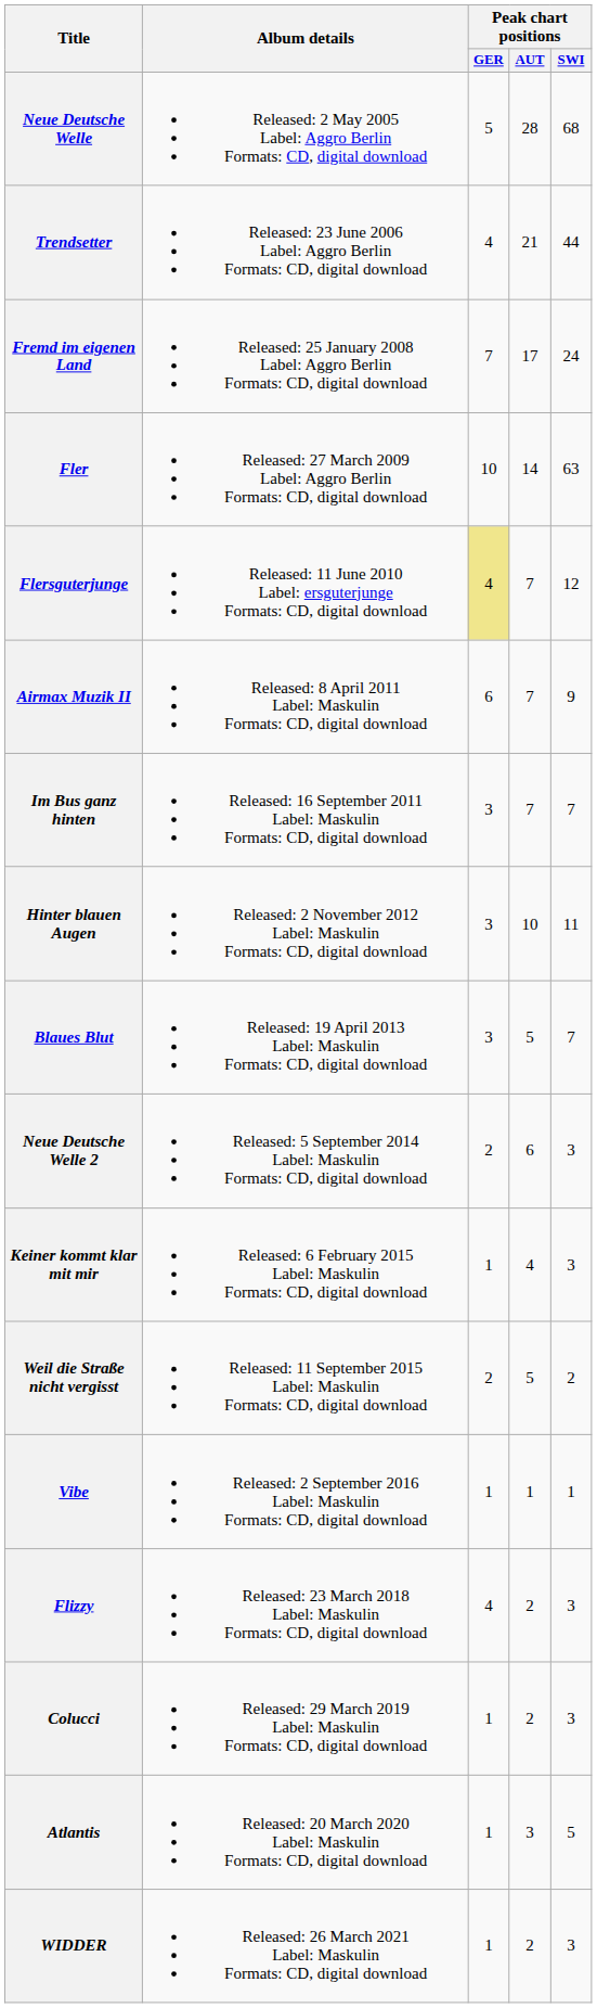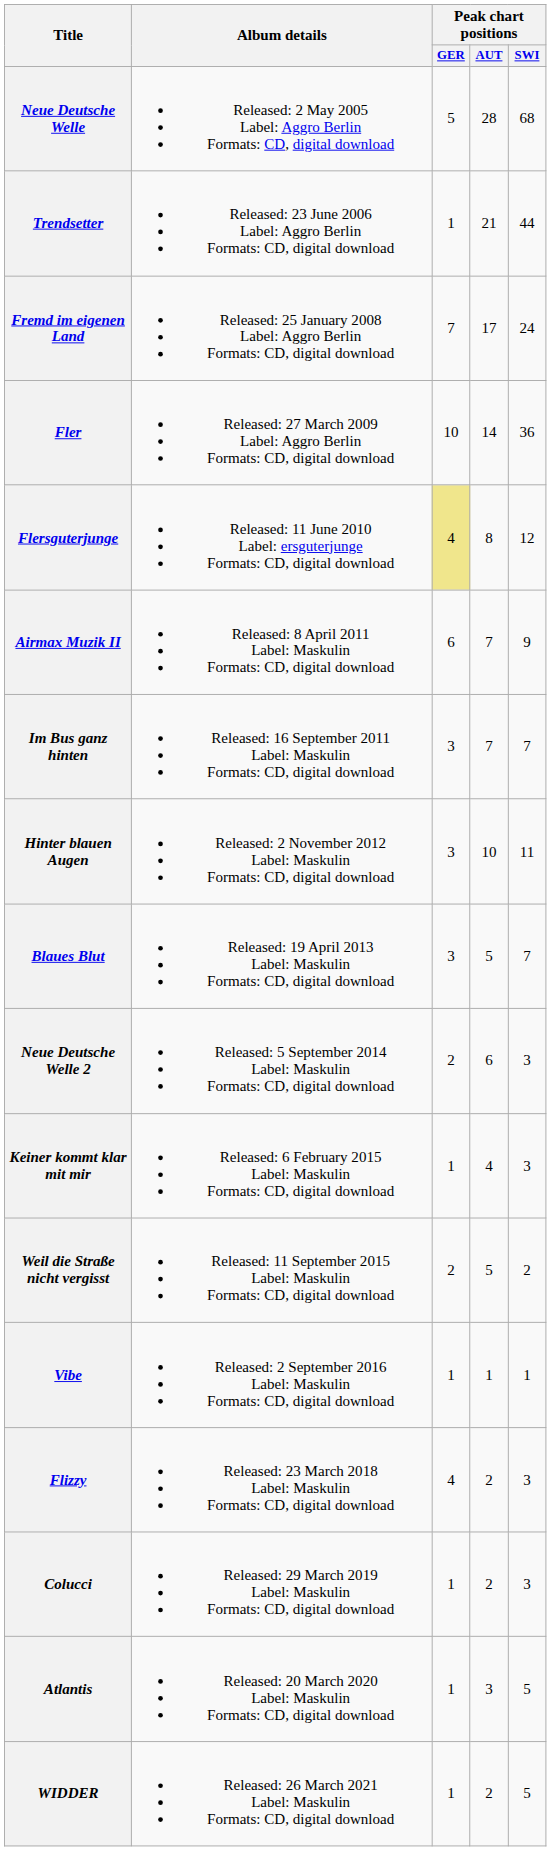Trendsetter | Peak chart positions / GER: 4 -> 1
Fler | Peak chart positions / SWI: 63 -> 36
Flersguterjunge | Peak chart positions / AUT: 7 -> 8
WIDDER | Peak chart positions / SWI: 3 -> 5
